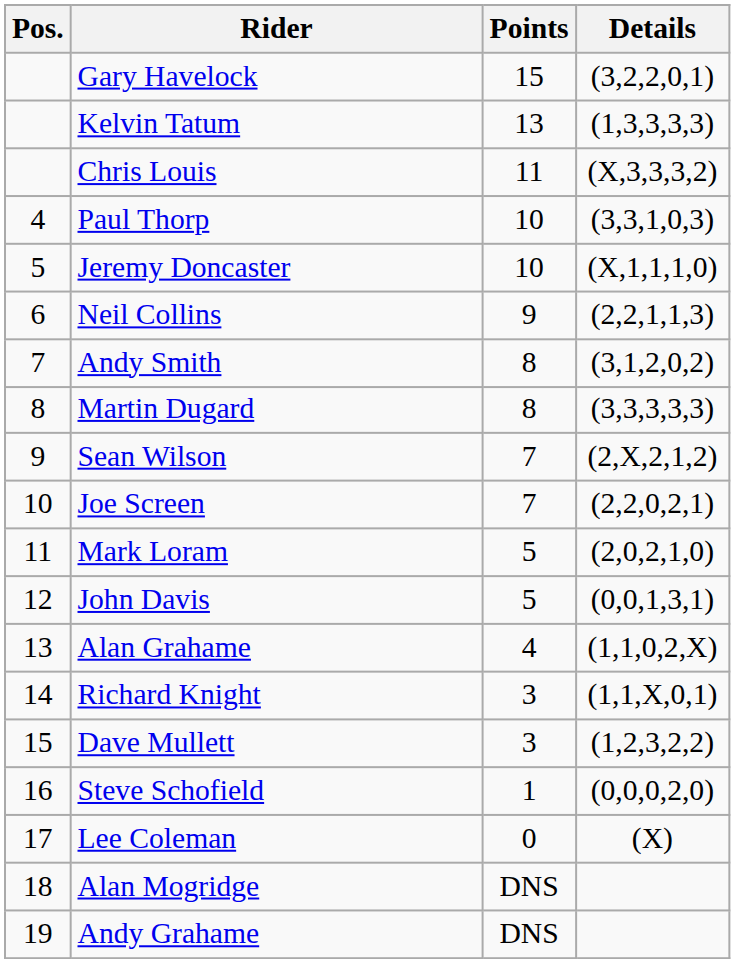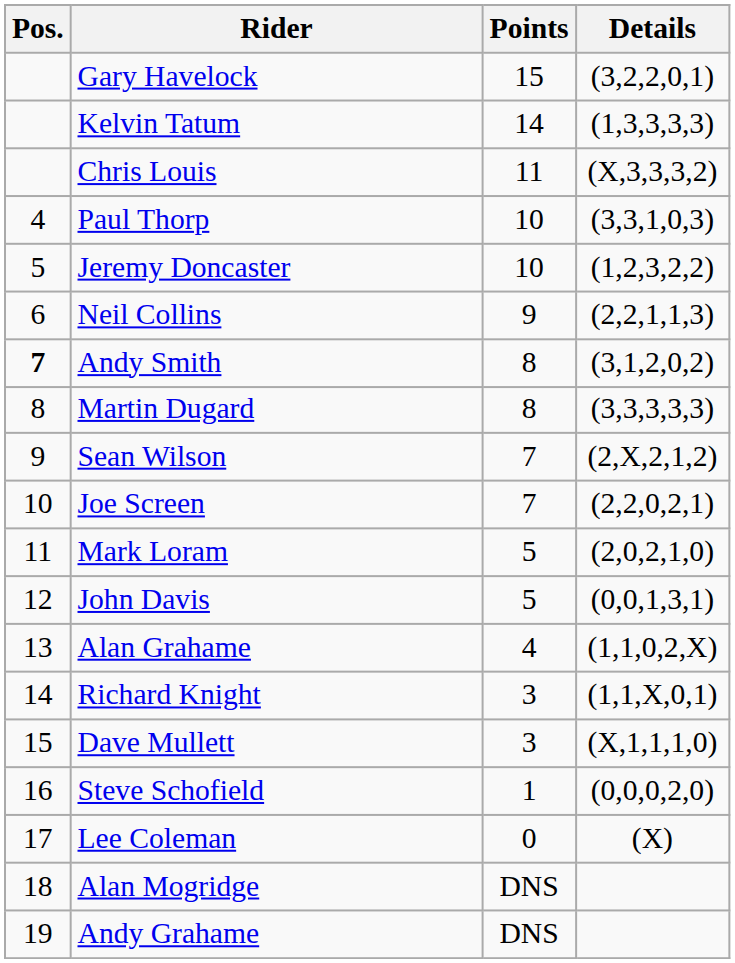Kelvin Tatum | Points: 13 -> 14
Jeremy Doncaster | Details: (X,1,1,1,0) -> (1,2,3,2,2)
Andy Smith | Pos.: normal -> bold
Dave Mullett | Details: (1,2,3,2,2) -> (X,1,1,1,0)
